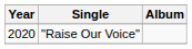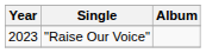"Raise Our Voice" | Year: 2020 -> 2023
